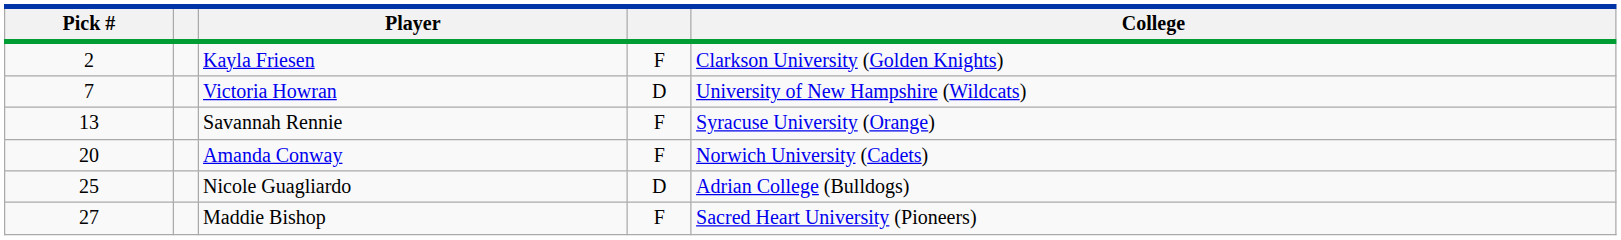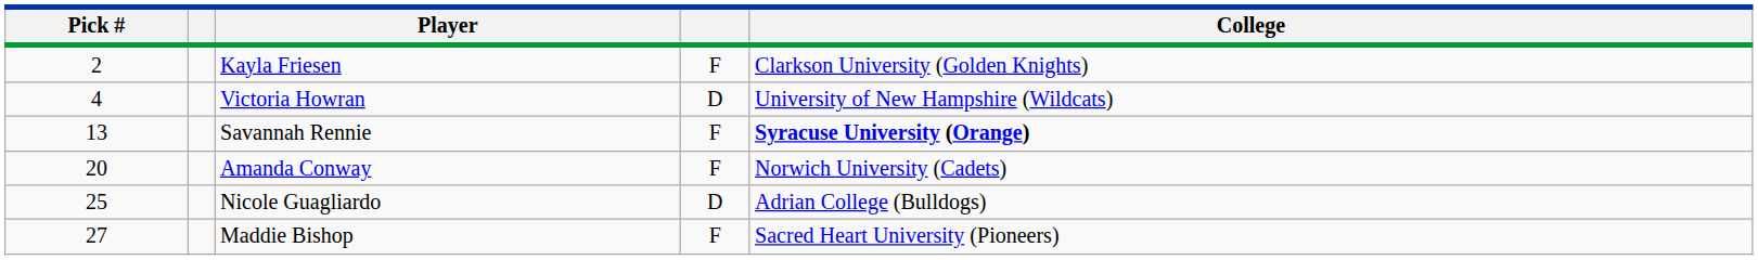Victoria Howran | Pick #: 7 -> 4
Savannah Rennie | College: normal -> bold
